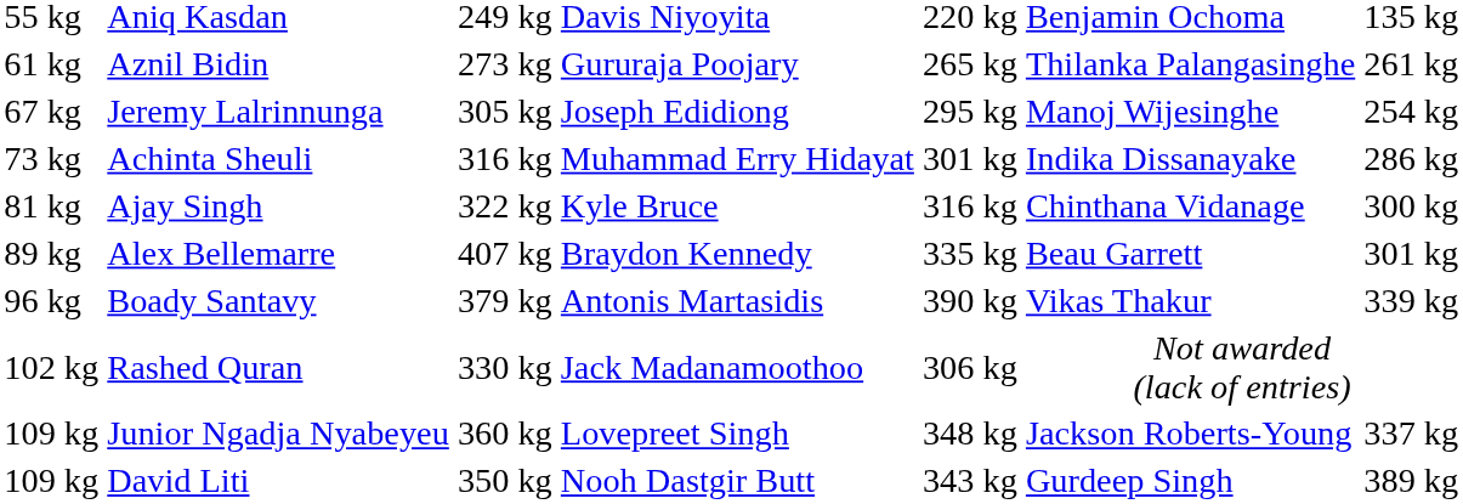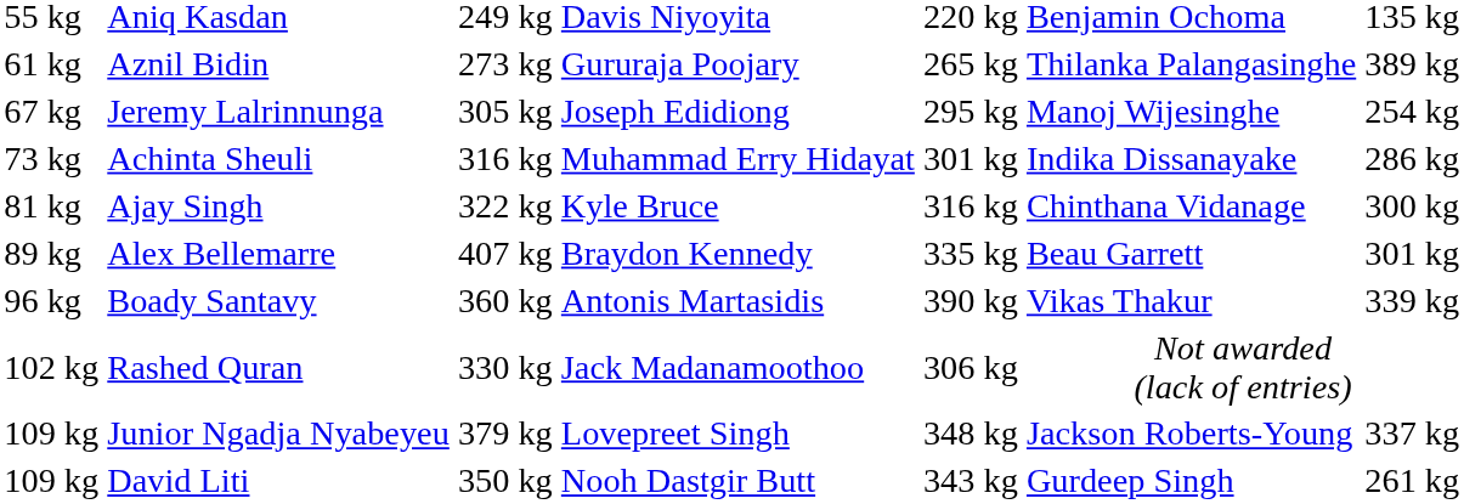Aznil Bidin | column 7: 261 kg -> 389 kg
Boady Santavy | column 3: 379 kg -> 360 kg
Junior Ngadja Nyabeyeu | column 3: 360 kg -> 379 kg
David Liti | column 7: 389 kg -> 261 kg
